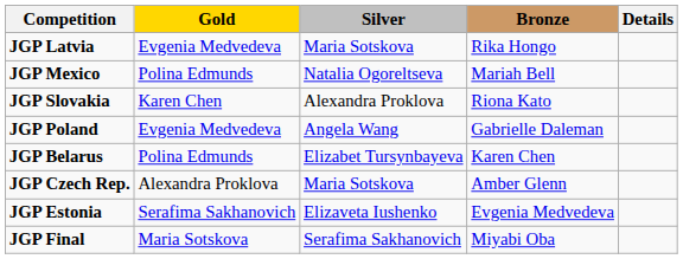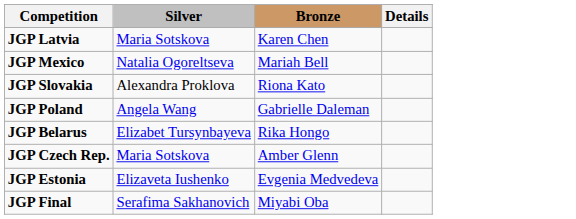- column: Gold | Evgenia Medvedeva | Polina Edmunds | Karen Chen | Evgenia Medvedeva | Polina Edmunds | Alexandra Proklova | Serafima Sakhanovich | Maria Sotskova
JGP Latvia | Bronze: Rika Hongo -> Karen Chen
JGP Belarus | Bronze: Karen Chen -> Rika Hongo
